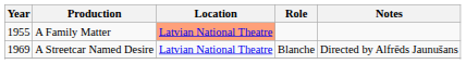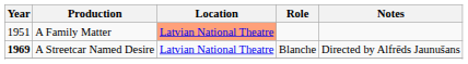A Family Matter | Year: 1955 -> 1951
A Streetcar Named Desire | Year: normal -> bold
